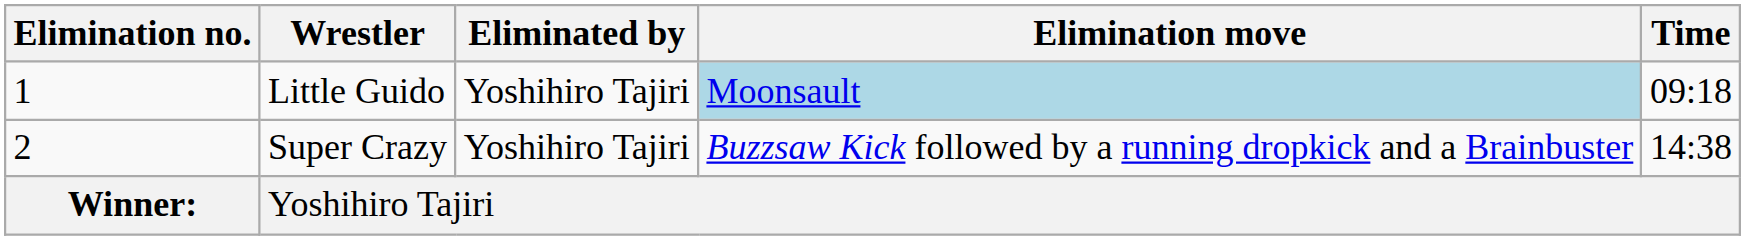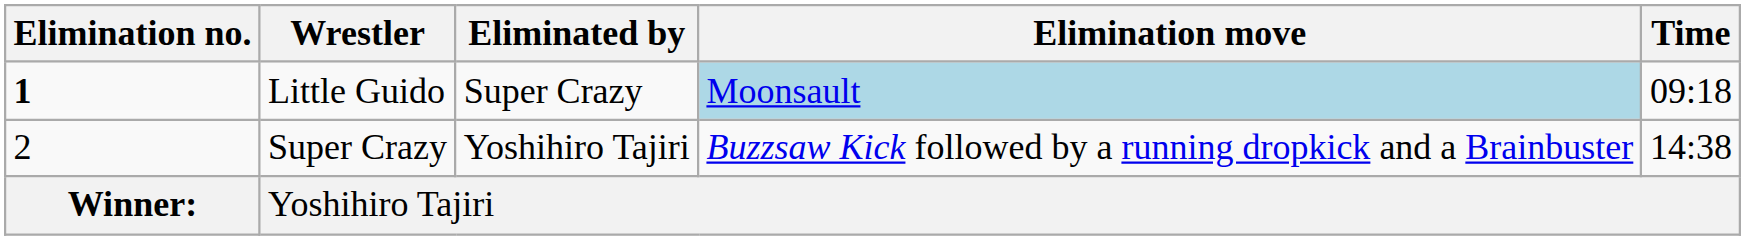Little Guido | Elimination no.: normal -> bold
Little Guido | Eliminated by: Yoshihiro Tajiri -> Super Crazy
